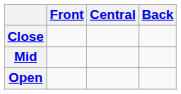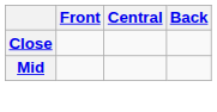- row: Open
